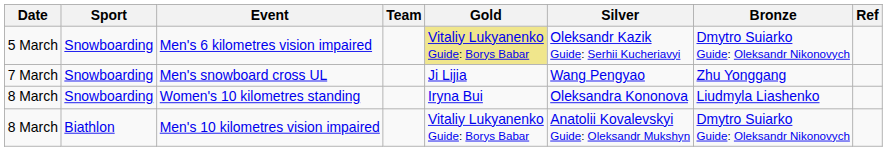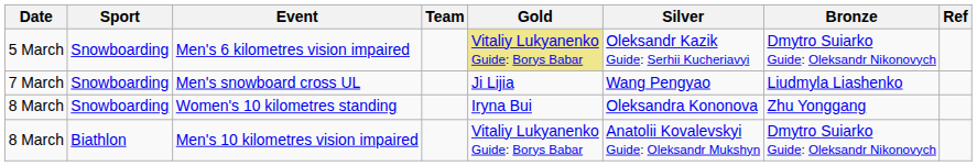Men's snowboard cross UL | Bronze: Zhu Yonggang -> Liudmyla Liashenko
Women's 10 kilometres standing | Bronze: Liudmyla Liashenko -> Zhu Yonggang
